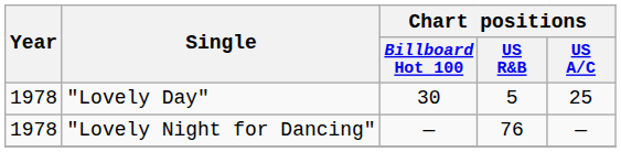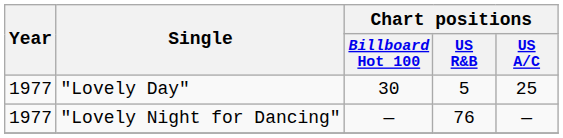"Lovely Day" | Year: 1978 -> 1977
"Lovely Night for Dancing" | Year: 1978 -> 1977
